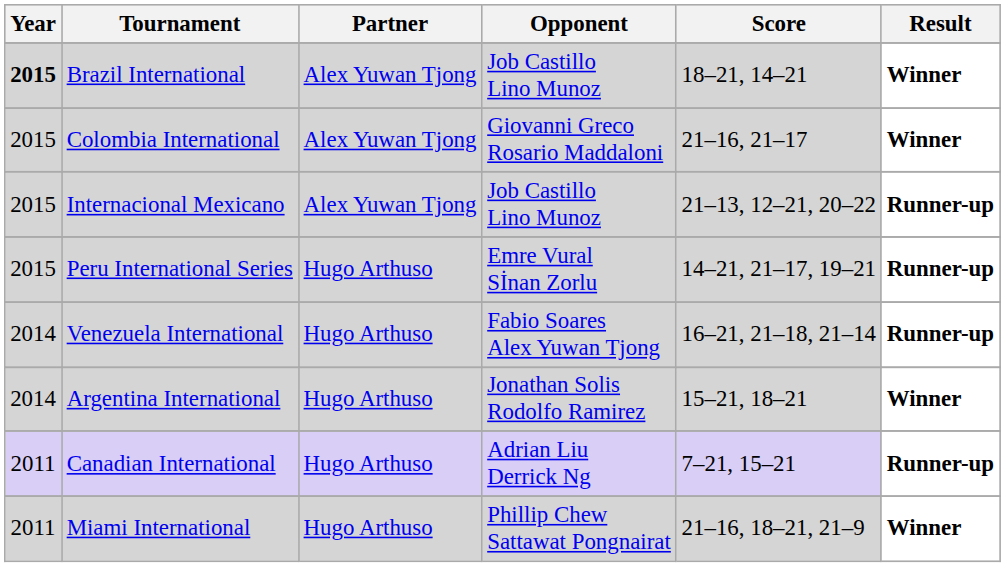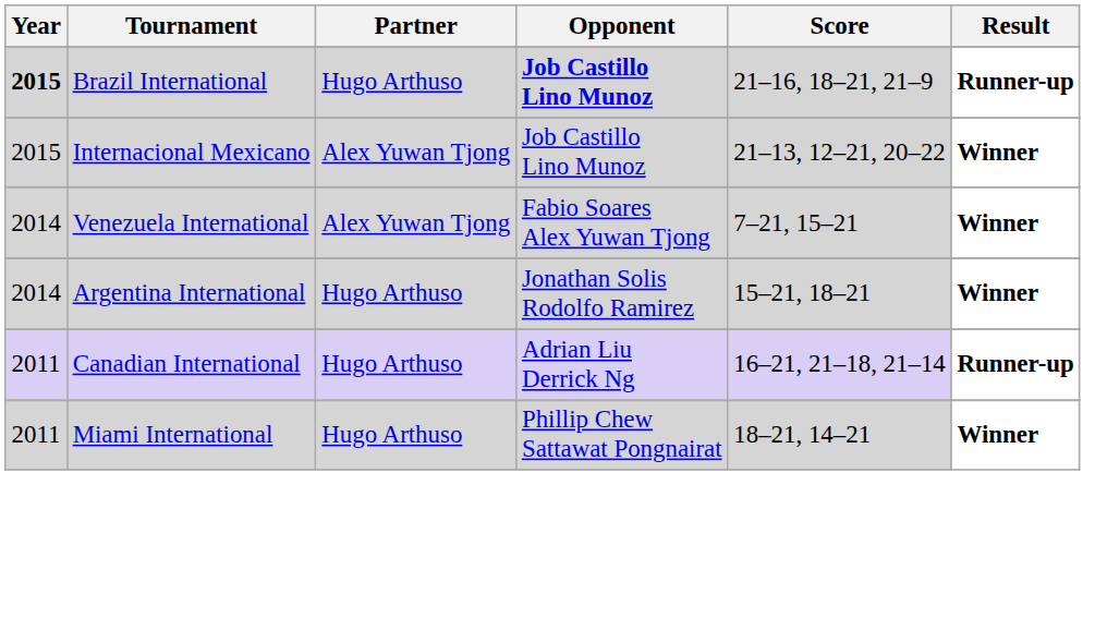Brazil International | Partner: Alex Yuwan Tjong -> Hugo Arthuso
Brazil International | Opponent: normal -> bold
Brazil International | Score: 18–21, 14–21 -> 21–16, 18–21, 21–9
Brazil International | Result: Winner -> Runner-up
- row: 2015 | Colombia International | Alex Yuwan Tjong | Giovanni Greco Rosario Maddaloni | 21–16, 21–17 | Winner
Internacional Mexicano | Result: Runner-up -> Winner
- row: 2015 | Peru International Series | Hugo Arthuso | Emre Vural Sİnan Zorlu | 14–21, 21–17, 19–21 | Runner-up
Venezuela International | Partner: Hugo Arthuso -> Alex Yuwan Tjong
Venezuela International | Score: 16–21, 21–18, 21–14 -> 7–21, 15–21
Venezuela International | Result: Runner-up -> Winner
Canadian International | Score: 7–21, 15–21 -> 16–21, 21–18, 21–14
Miami International | Score: 21–16, 18–21, 21–9 -> 18–21, 14–21
